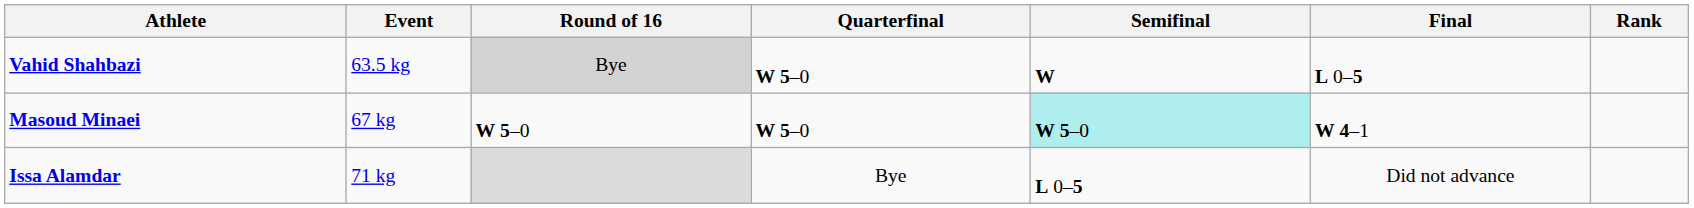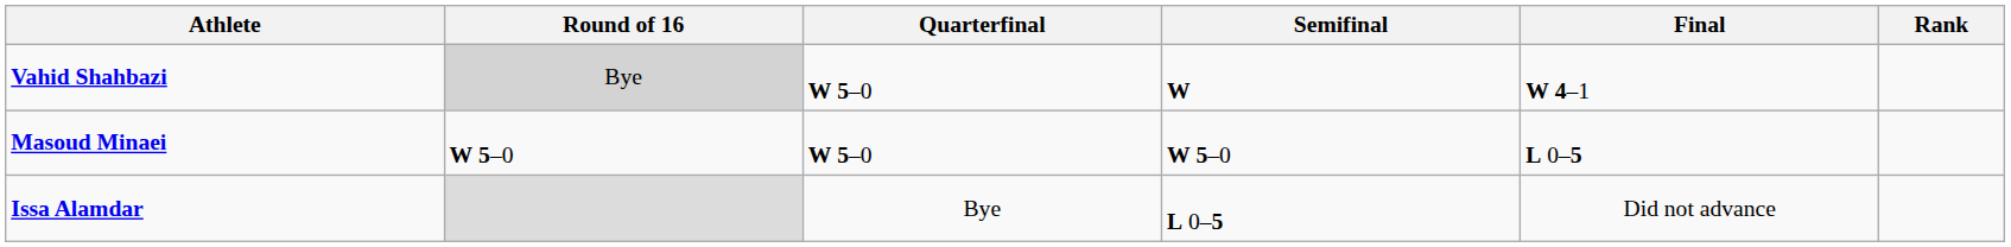- column: Event | 63.5 kg | 67 kg | 71 kg
Vahid Shahbazi | Final: L 0–5 -> W 4–1
Masoud Minaei | Semifinal: paleturquoise background -> no background
Masoud Minaei | Final: W 4–1 -> L 0–5
